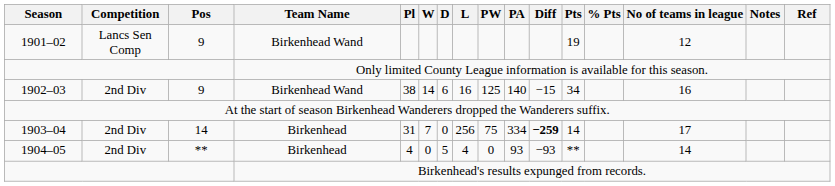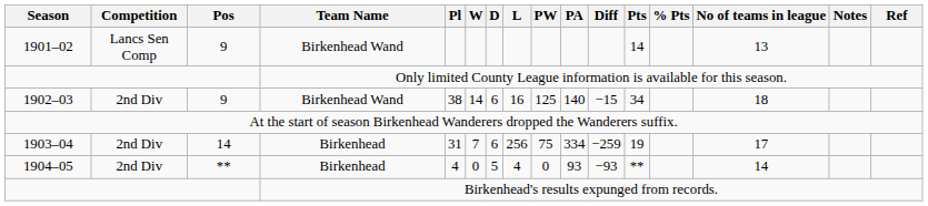1901–02 | Pts: 19 -> 14
1901–02 | No of teams in league: 12 -> 13
1902–03 | No of teams in league: 16 -> 18
1903–04 | D: 0 -> 6
1903–04 | Diff: bold -> normal
1903–04 | Pts: 14 -> 19
